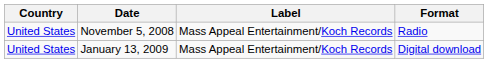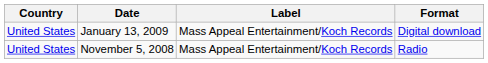rows swapped: November 5, 2008 <-> January 13, 2009
